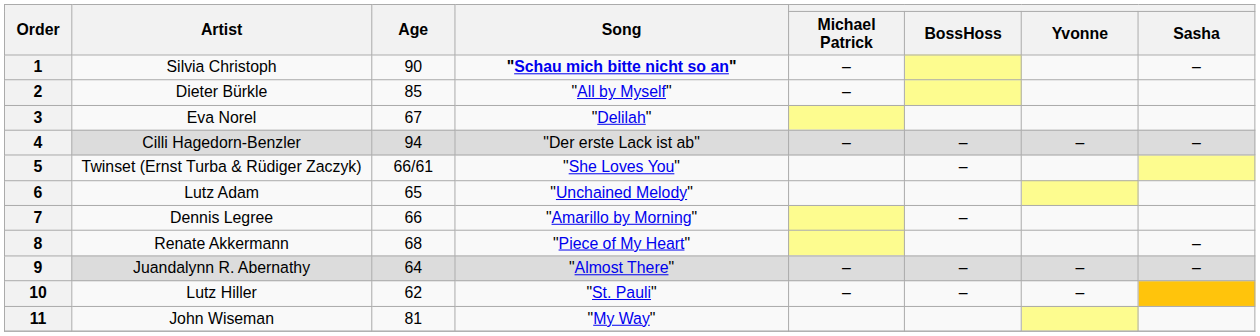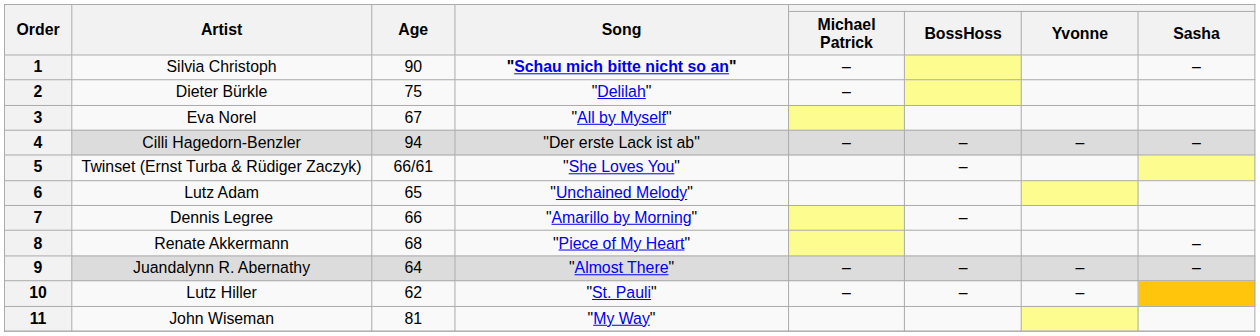2 | Age: 85 -> 75
2 | Song: "All by Myself" -> "Delilah"
3 | Song: "Delilah" -> "All by Myself"
